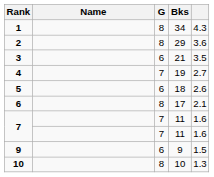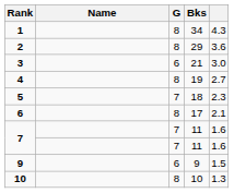3 | column 5: 3.5 -> 3.0
4 | G: 7 -> 8
5 | G: 6 -> 7
5 | column 5: 2.6 -> 2.3
